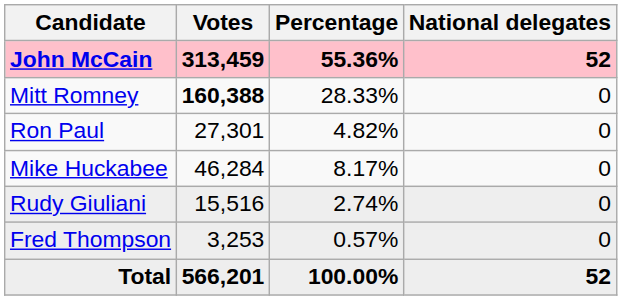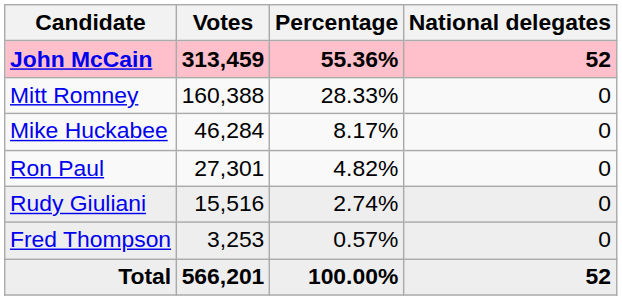Mitt Romney | Votes: bold -> normal
rows swapped: Mike Huckabee <-> Ron Paul
